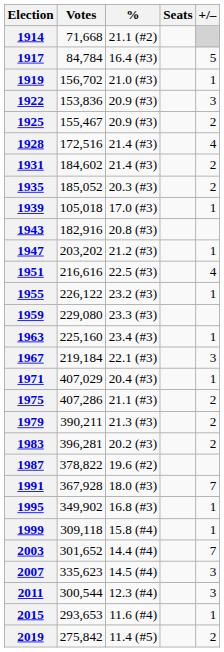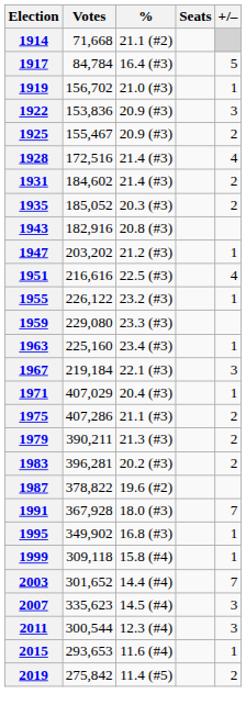- row: 1939 | 105,018 | 17.0 (#3) | 1
